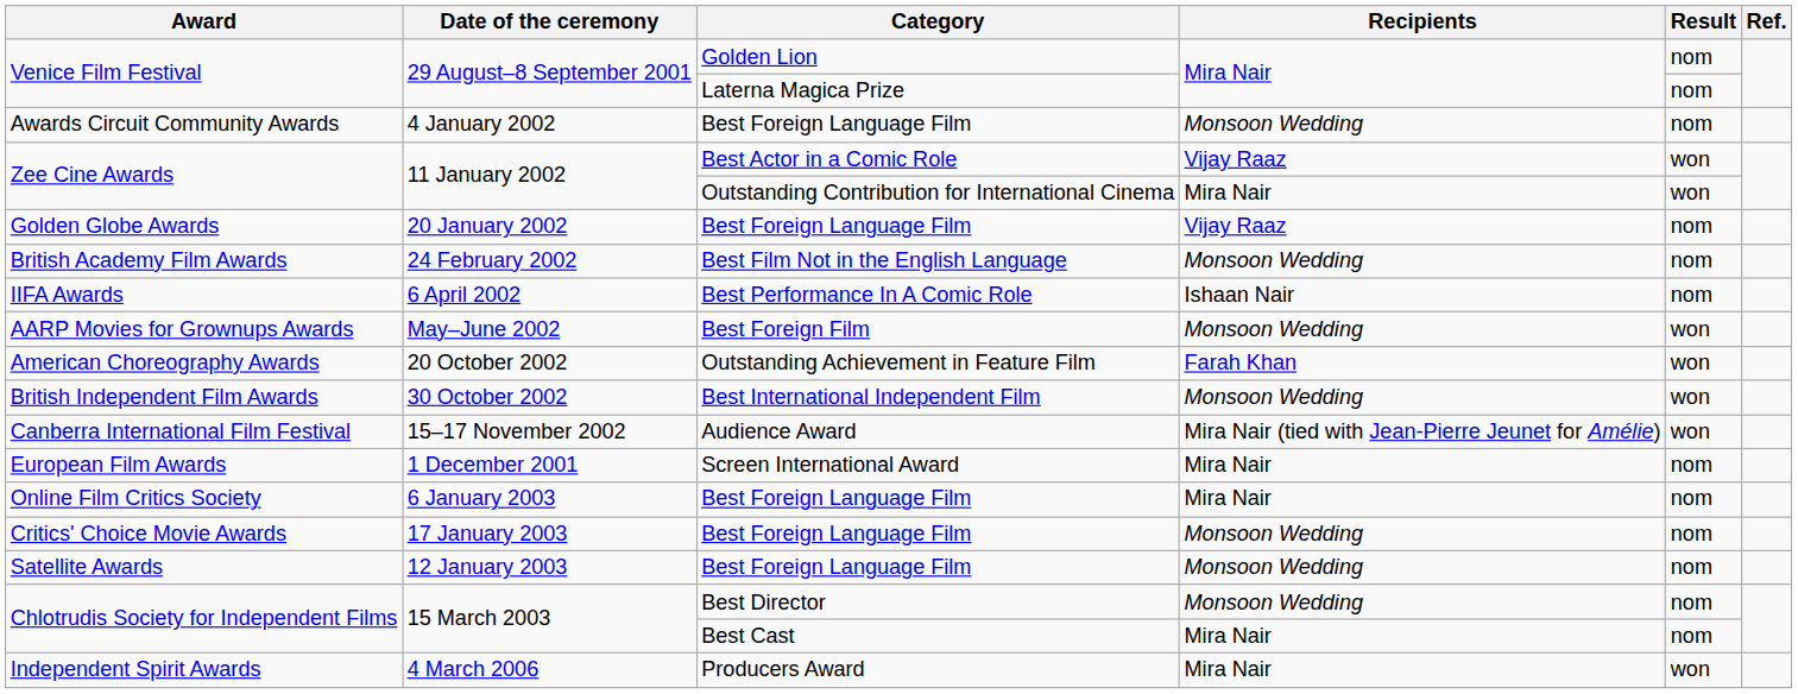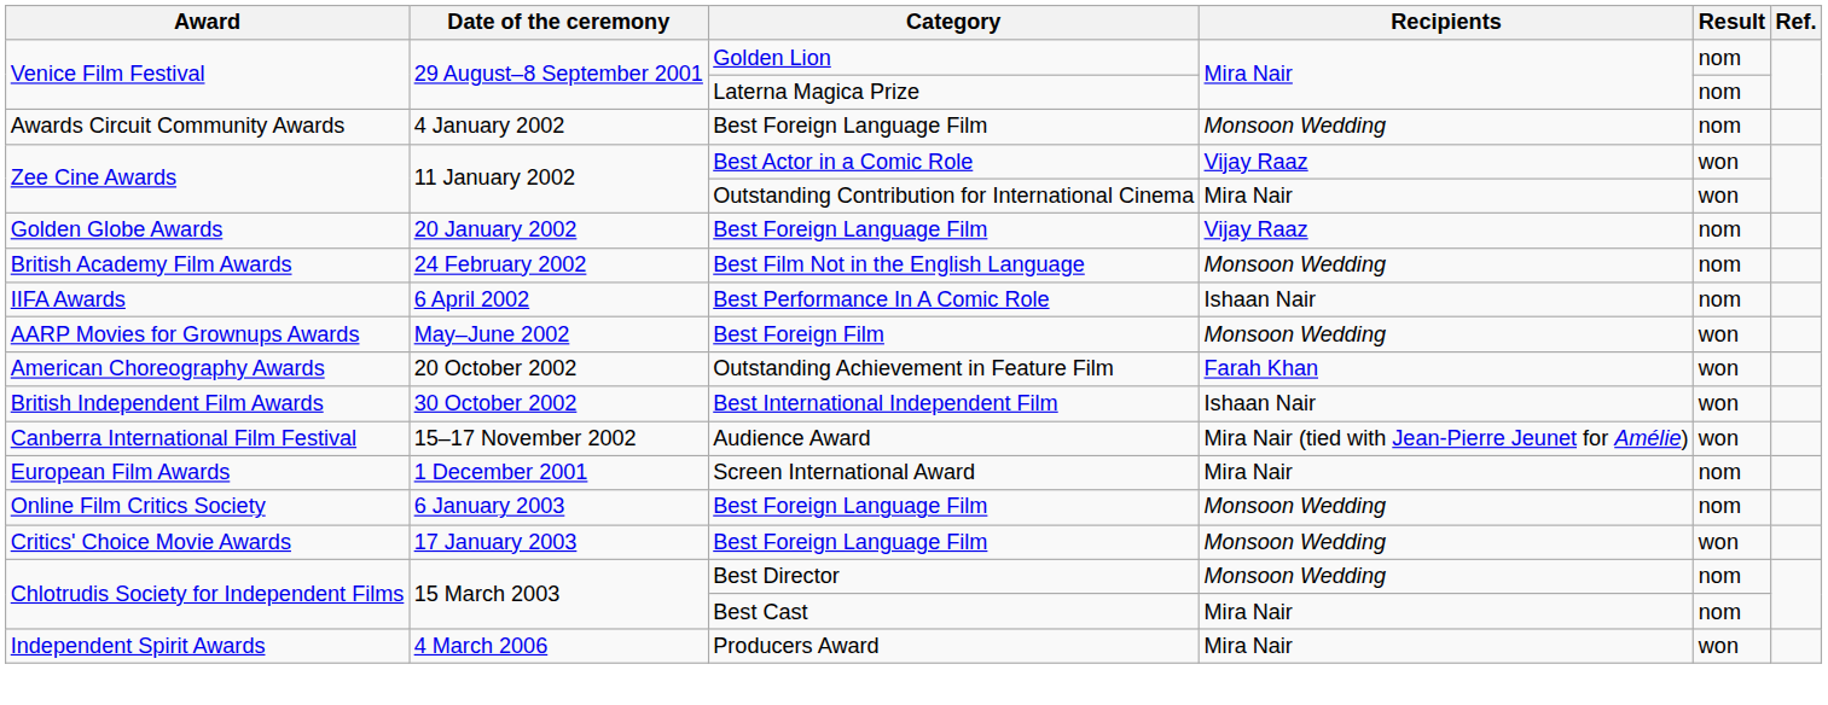British Independent Film Awards | Recipients: Monsoon Wedding -> Ishaan Nair
Online Film Critics Society | Recipients: Mira Nair -> Monsoon Wedding
Critics' Choice Movie Awards | Result: nom -> won
- row: Satellite Awards | 12 January 2003 | Best Foreign Language Film | Monsoon Wedding | nom
